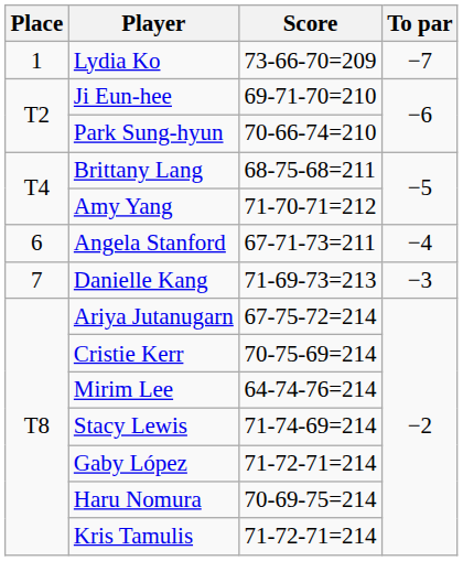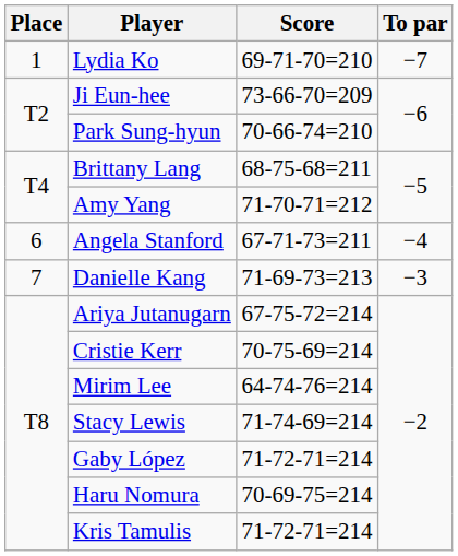Lydia Ko | Score: 73-66-70=209 -> 69-71-70=210
Ji Eun-hee | Score: 69-71-70=210 -> 73-66-70=209
